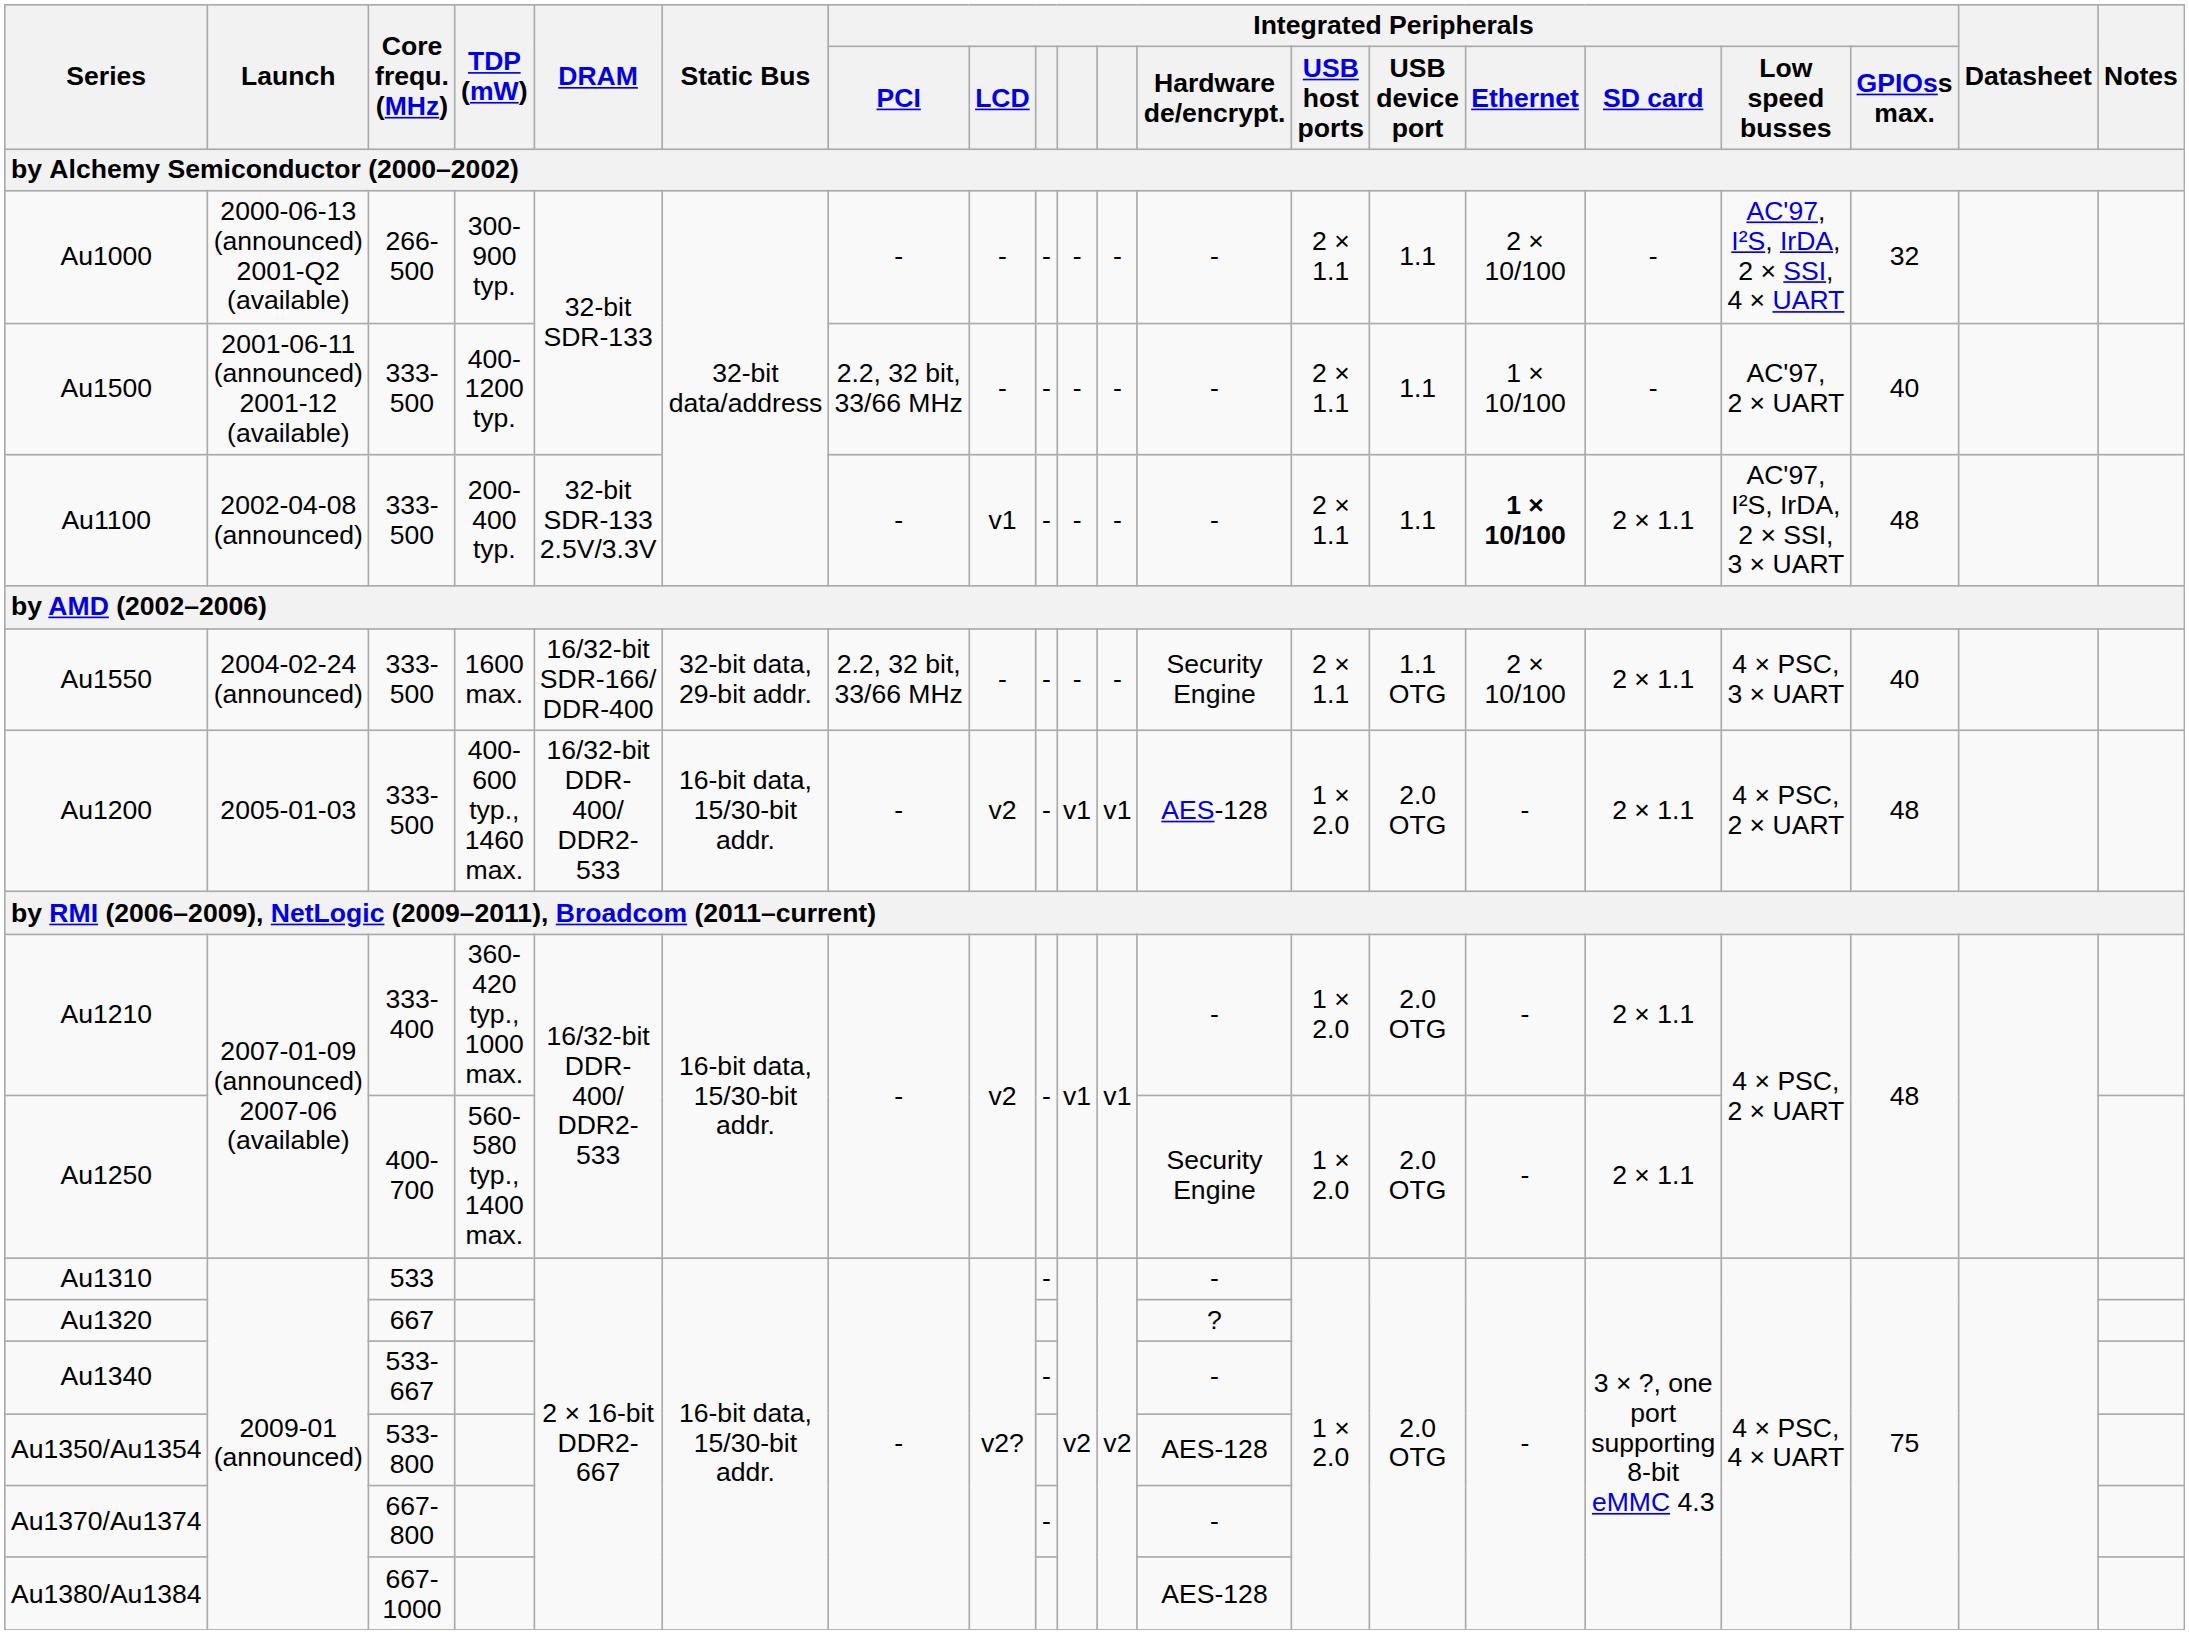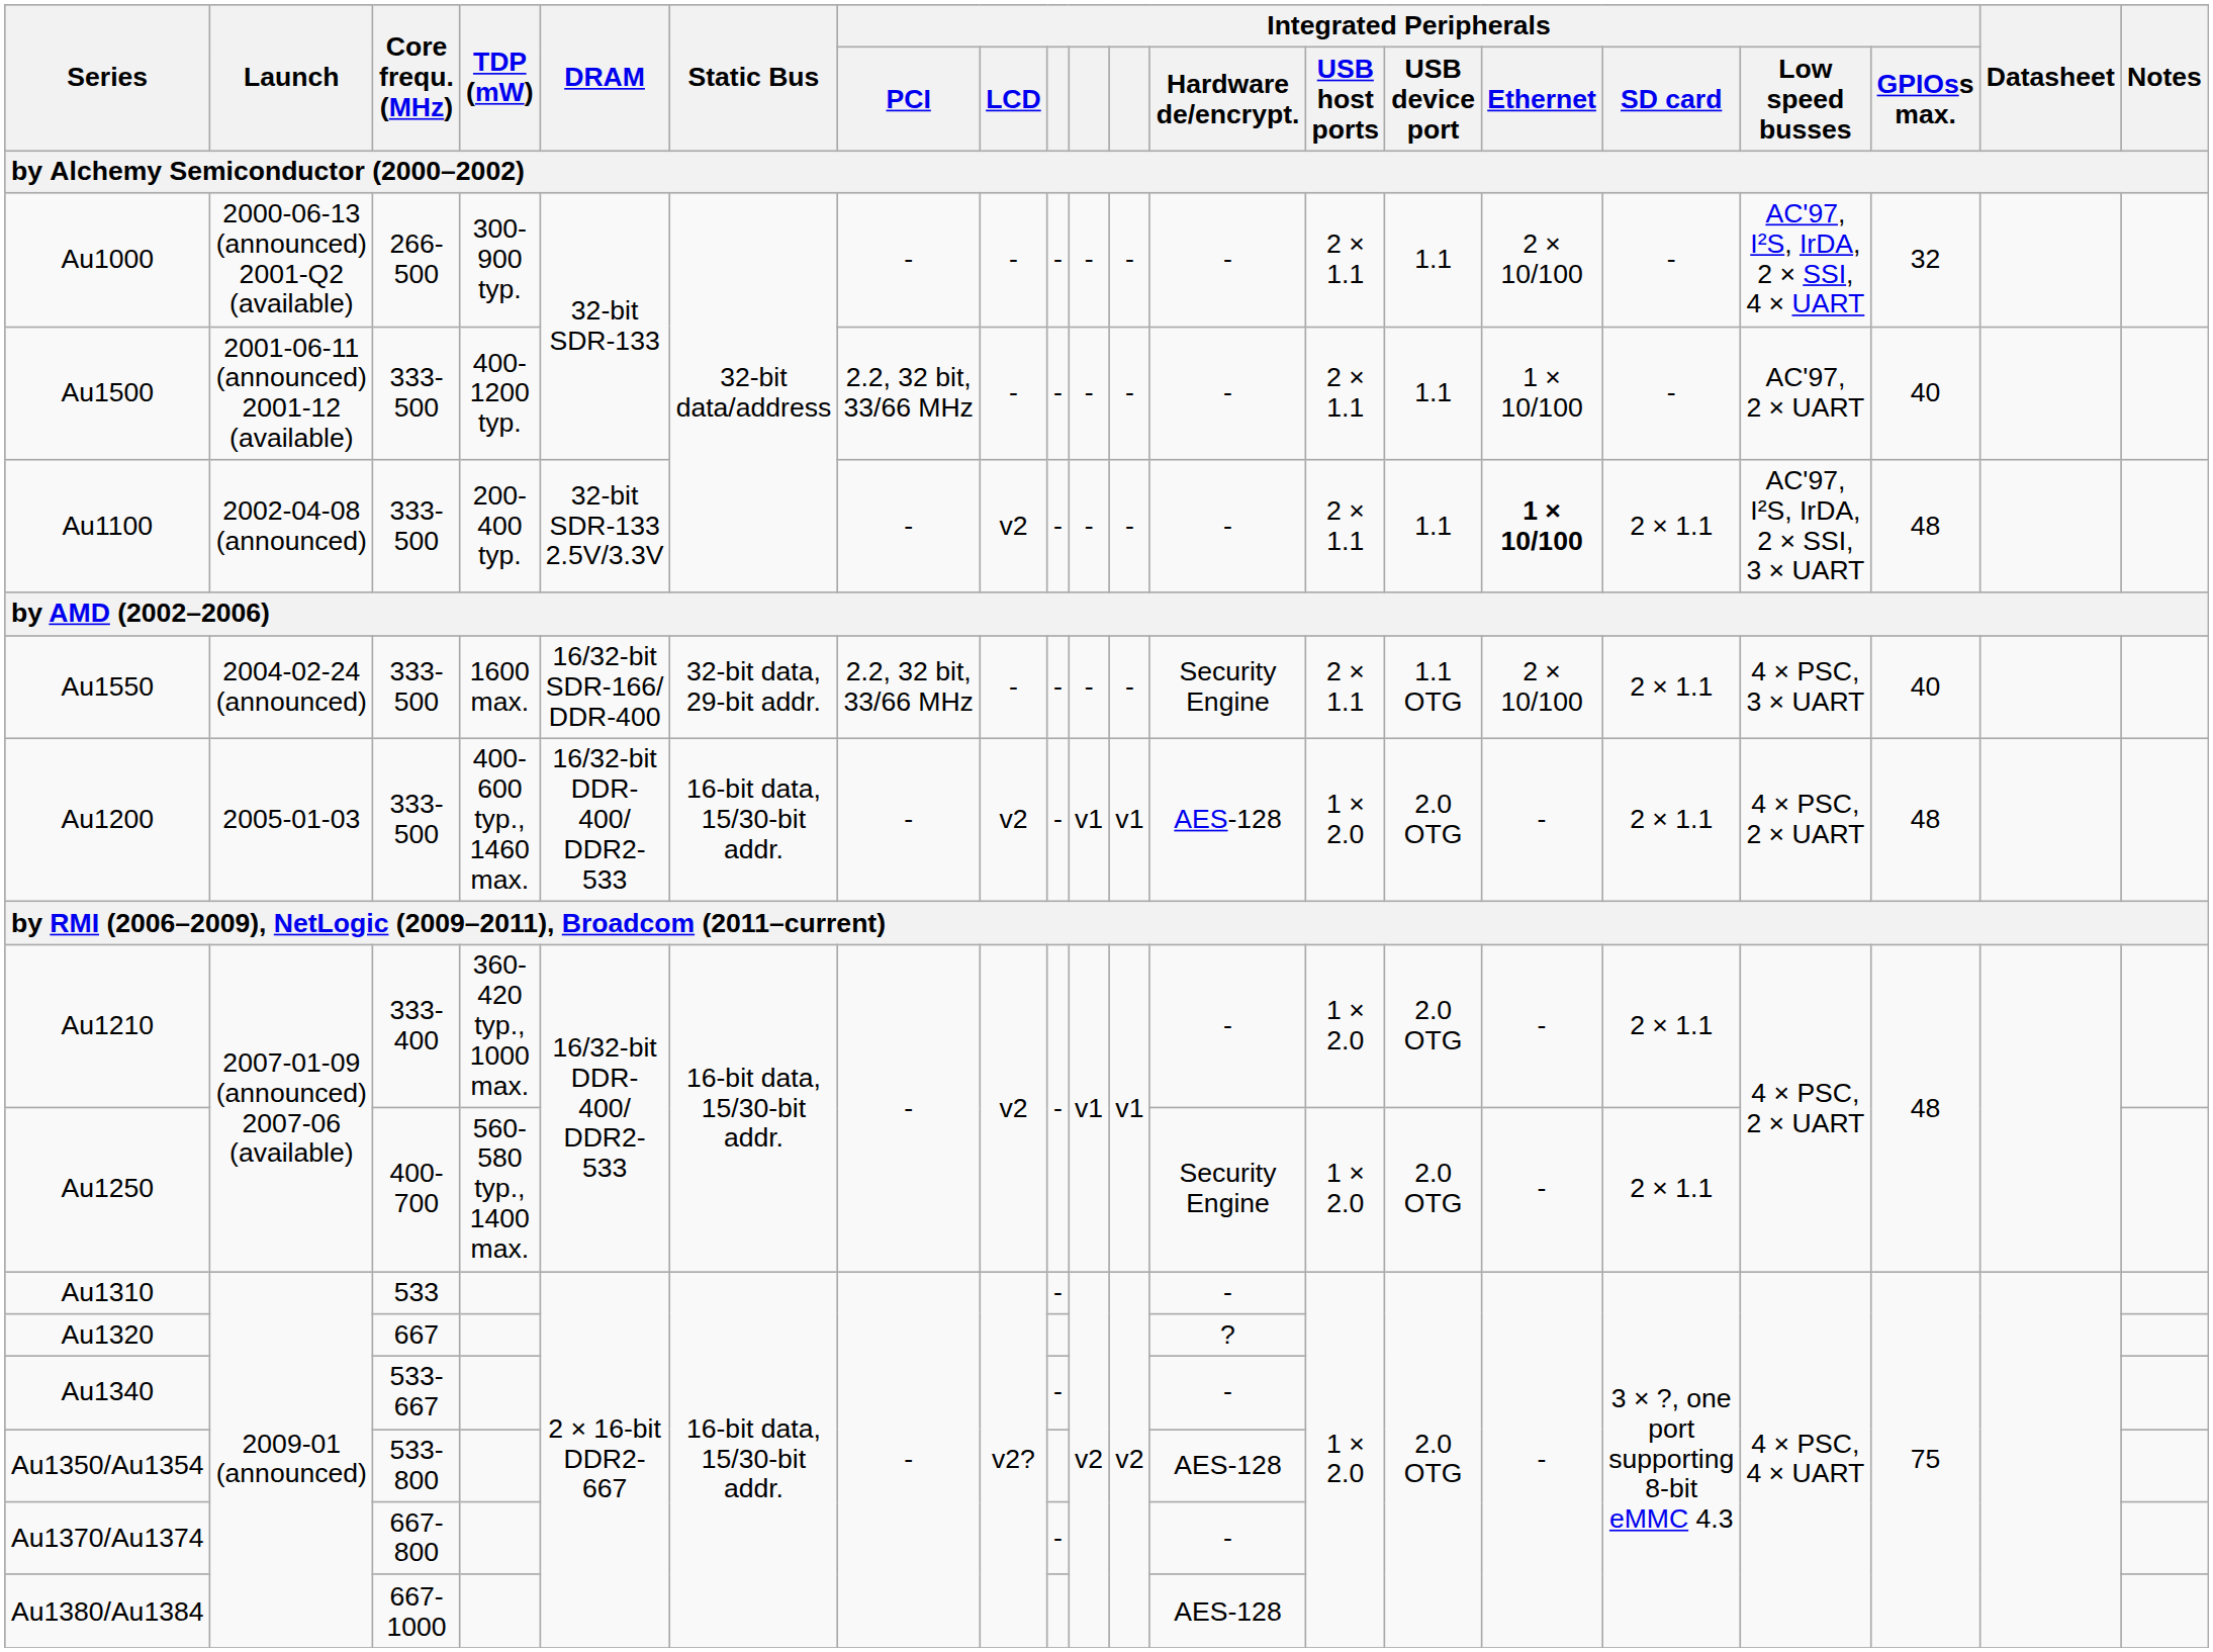Au1100 | Integrated Peripherals / LCD: v1 -> v2
